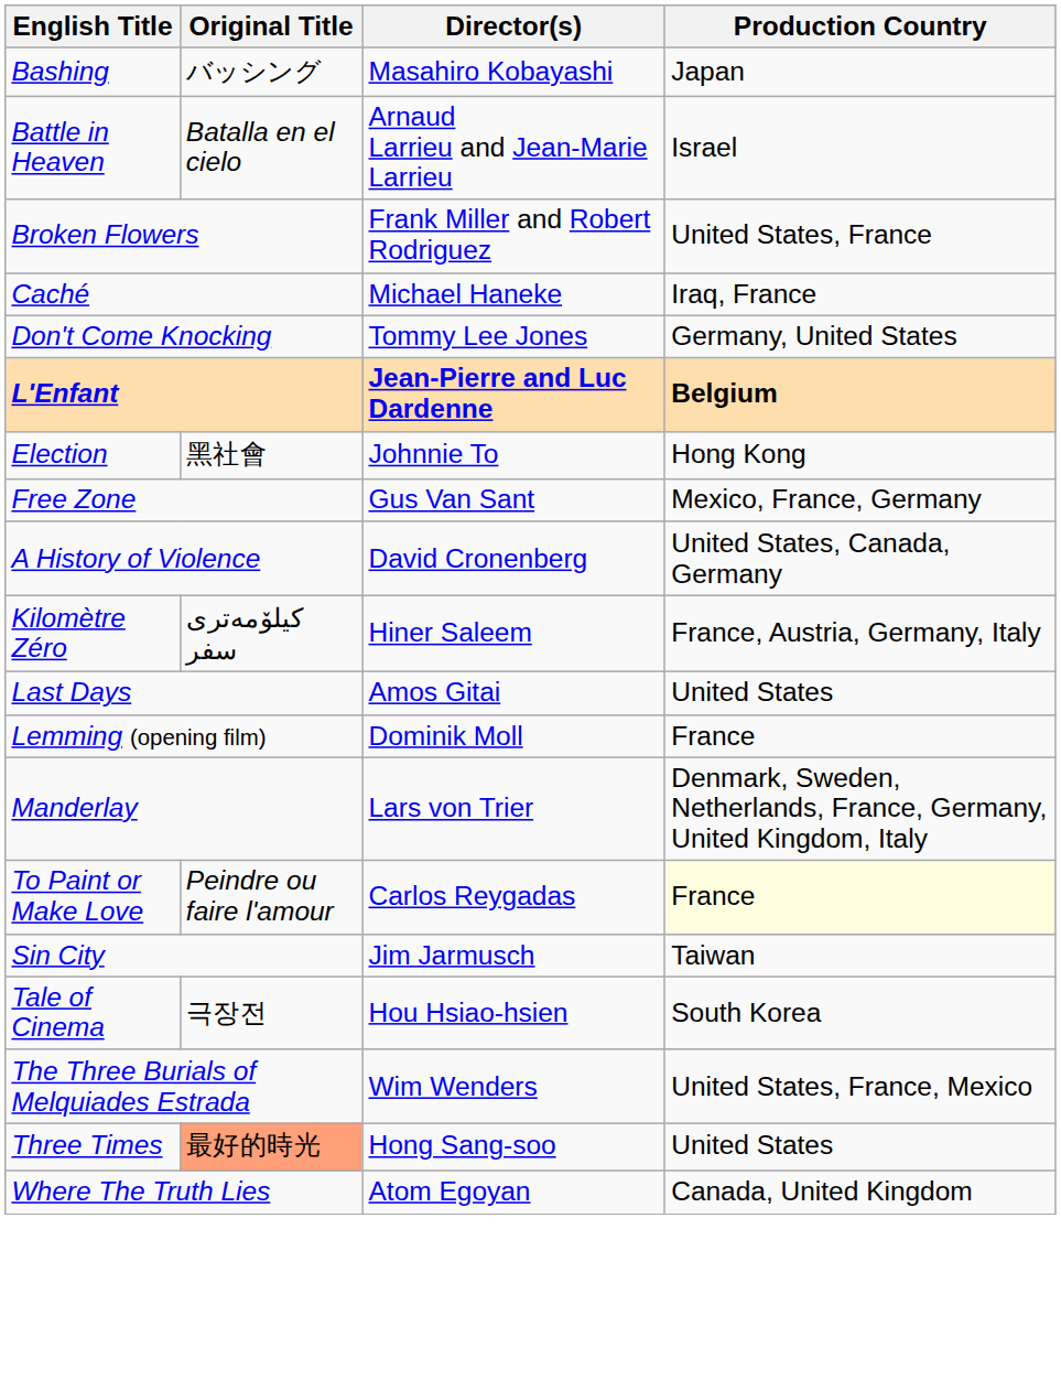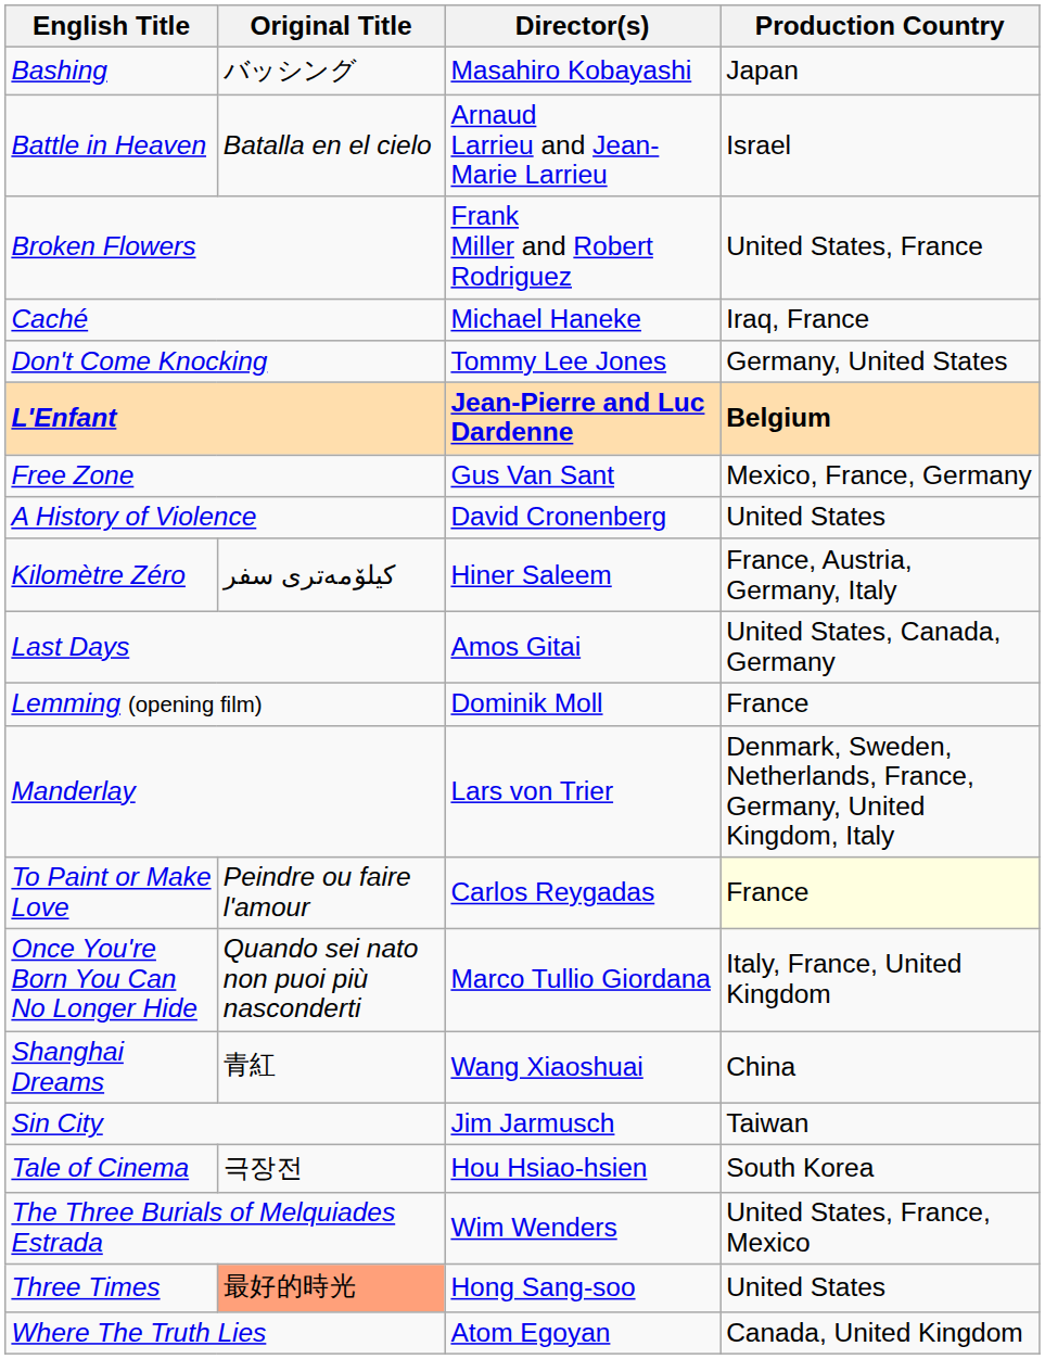- row: Election | 黑社會 | Johnnie To | Hong Kong
A History of Violence | Production Country: United States, Canada, Germany -> United States
Last Days | Production Country: United States -> United States, Canada, Germany
+ row: Once You're Born You Can No Longer Hide | Quando sei nato non puoi più nasconderti | Marco Tullio Giordana | Italy, France, United Kingdom
+ row: Shanghai Dreams | 青紅 | Wang Xiaoshuai | China
